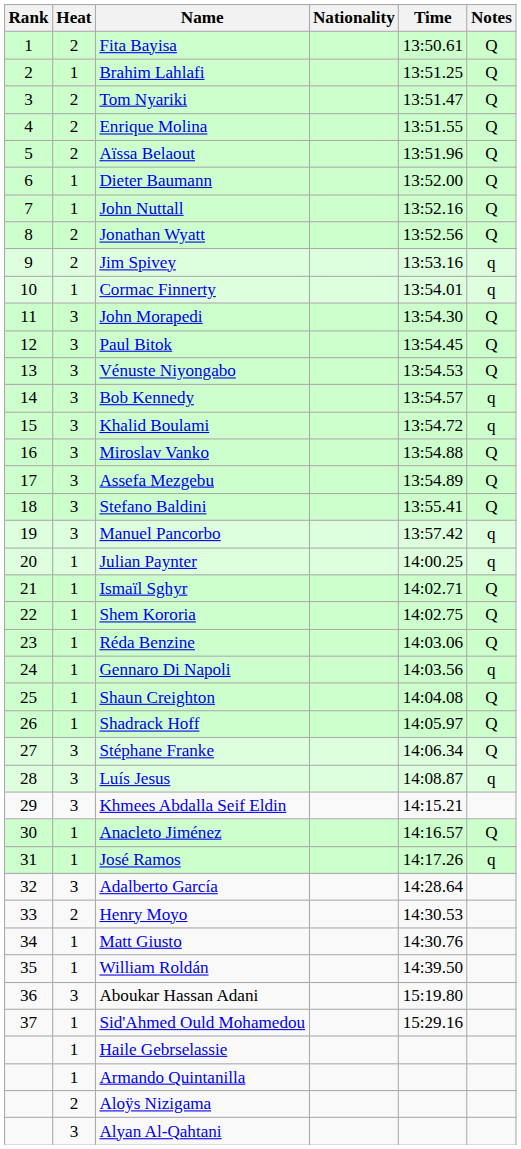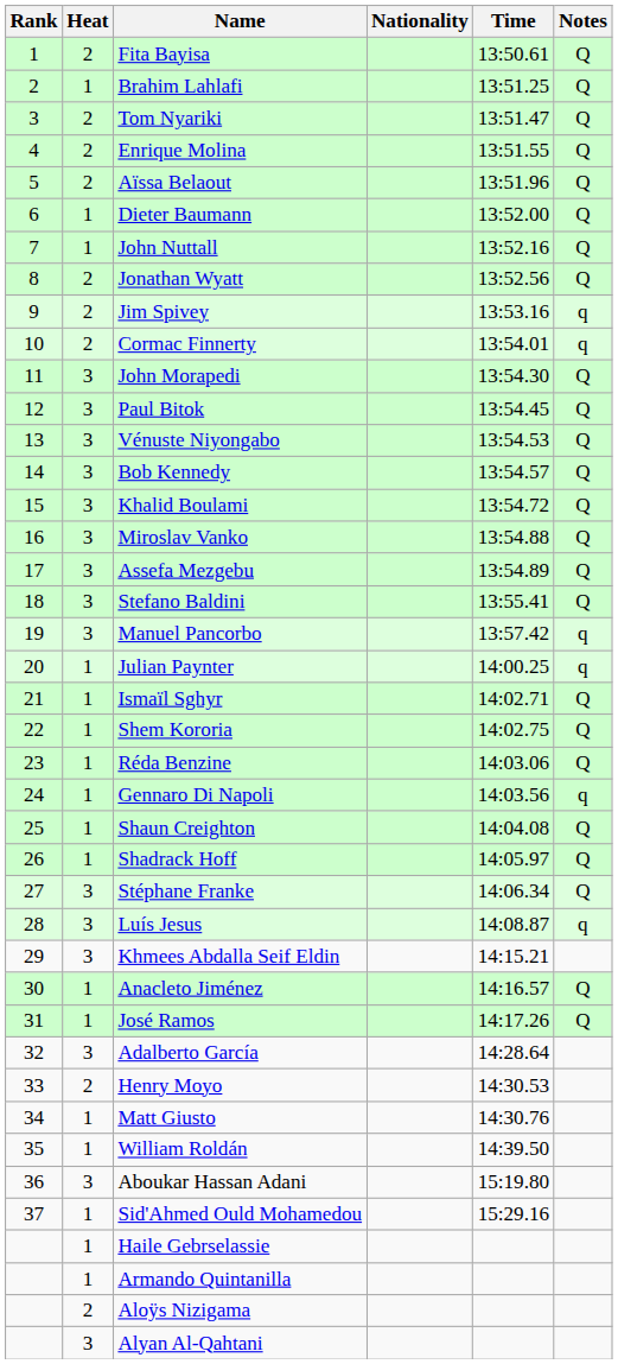Cormac Finnerty | Heat: 1 -> 2
Bob Kennedy | Notes: q -> Q
Khalid Boulami | Notes: q -> Q
José Ramos | Notes: q -> Q
